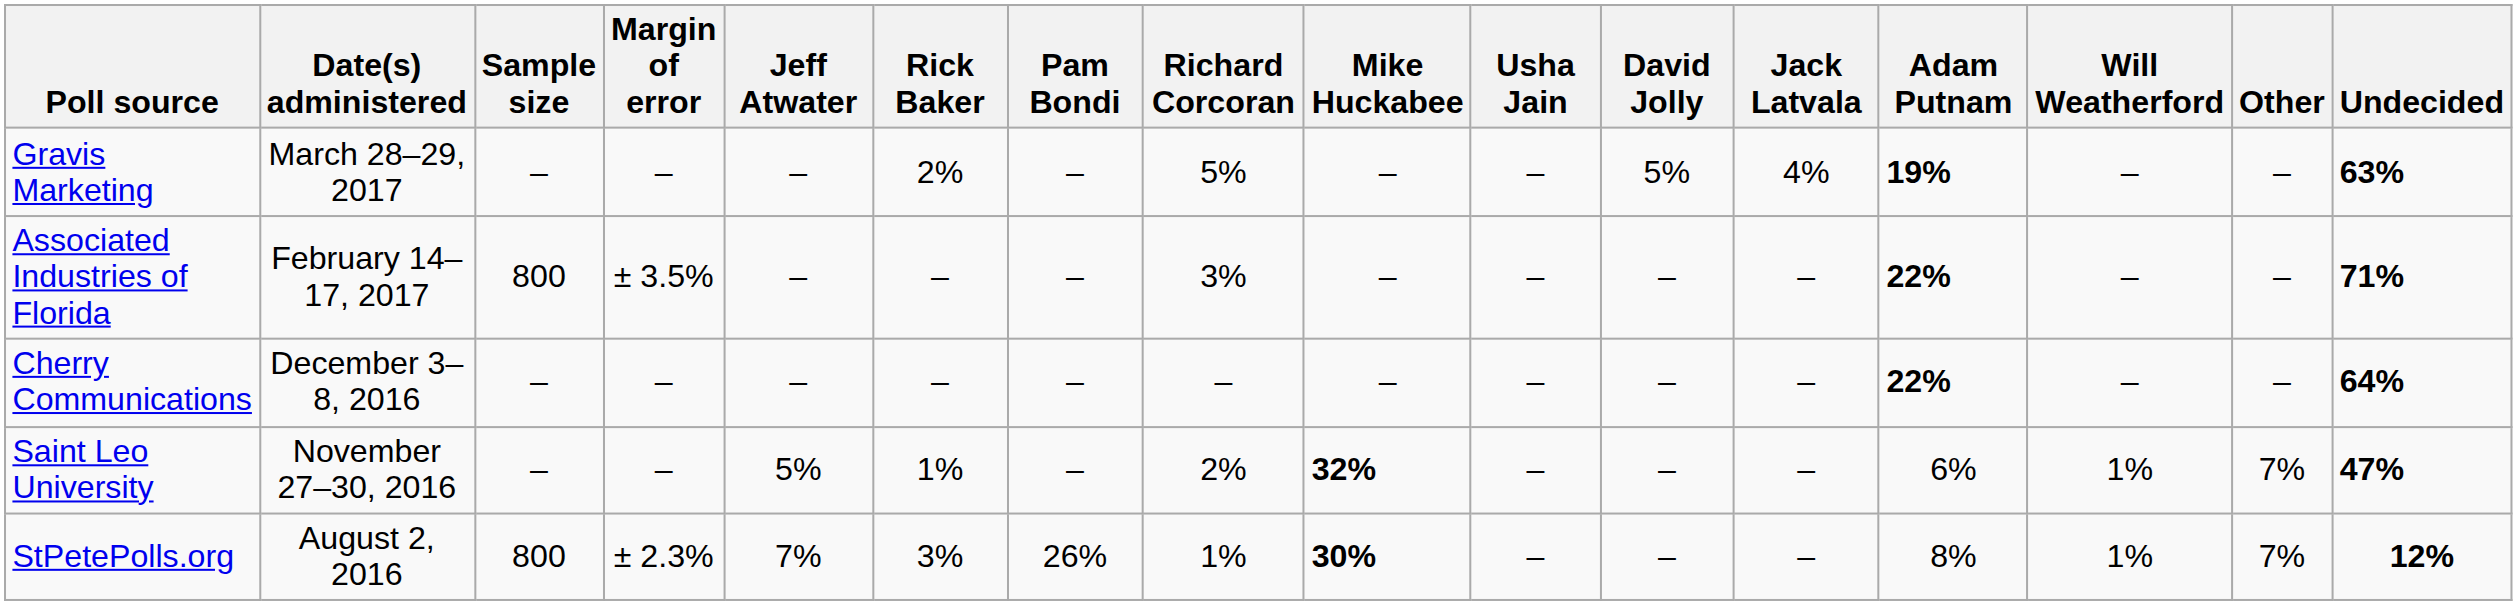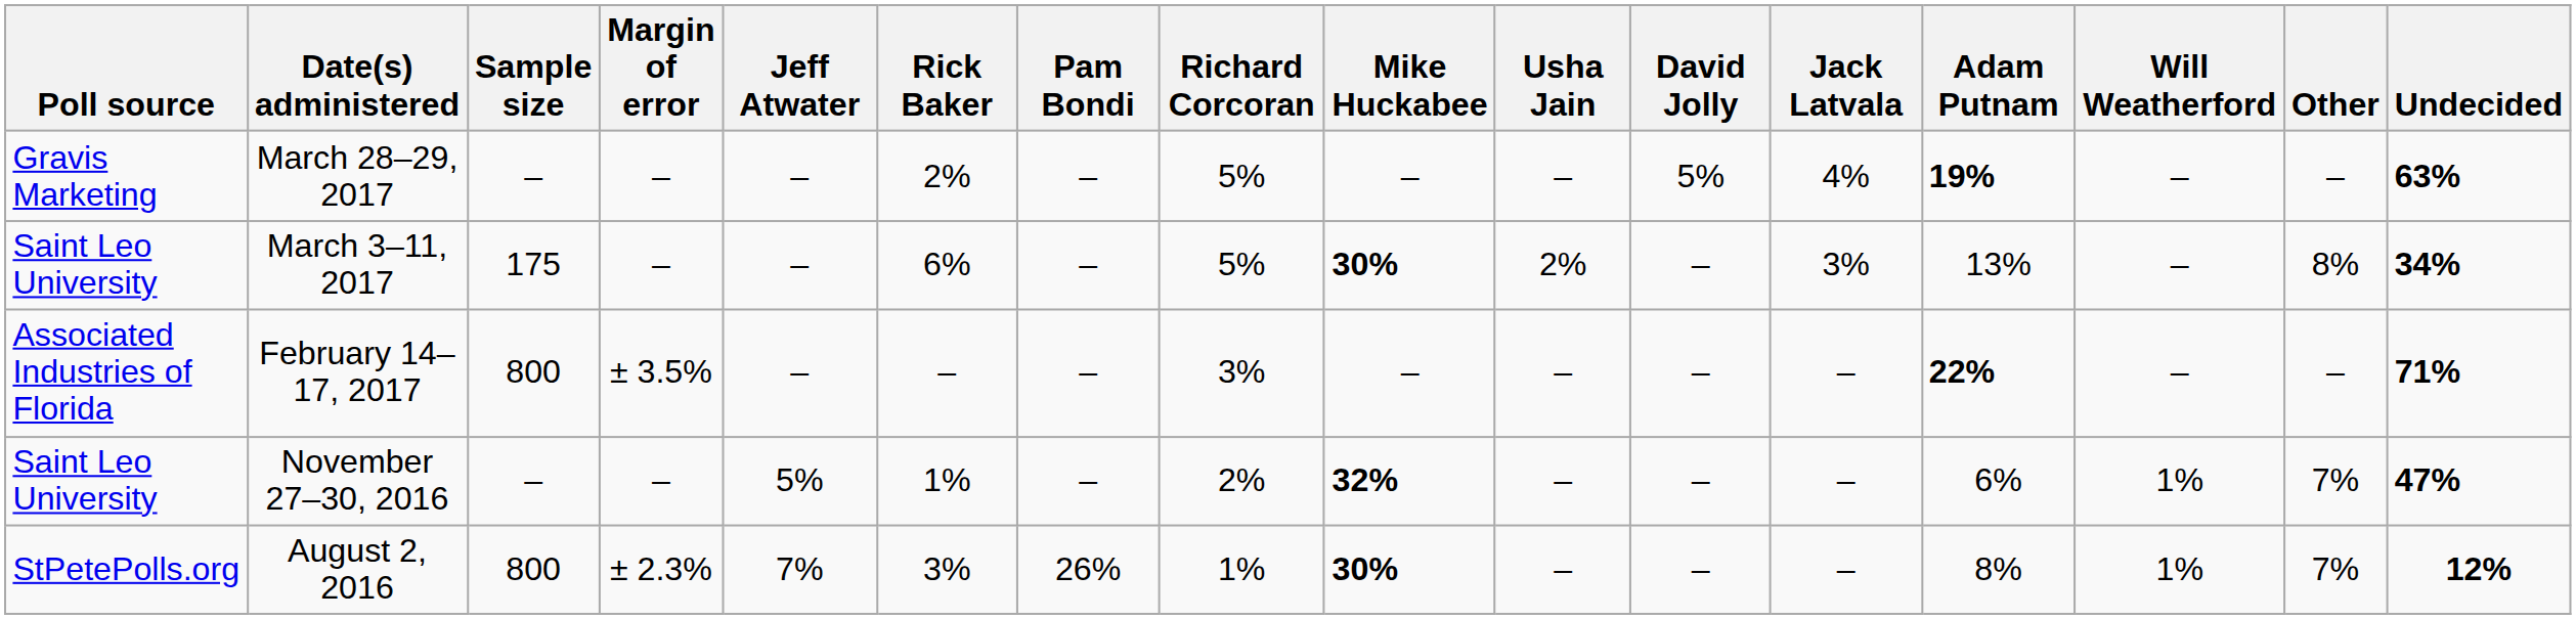+ row: Saint Leo University | March 3–11, 2017 | 175 | – | – | 6% | – | 5% | 30% | 2% | – | 3% | 13% | – | 8% | 34%
- row: Cherry Communications | December 3–8, 2016 | – | – | – | – | – | – | – | – | – | – | 22% | – | – | 64%
